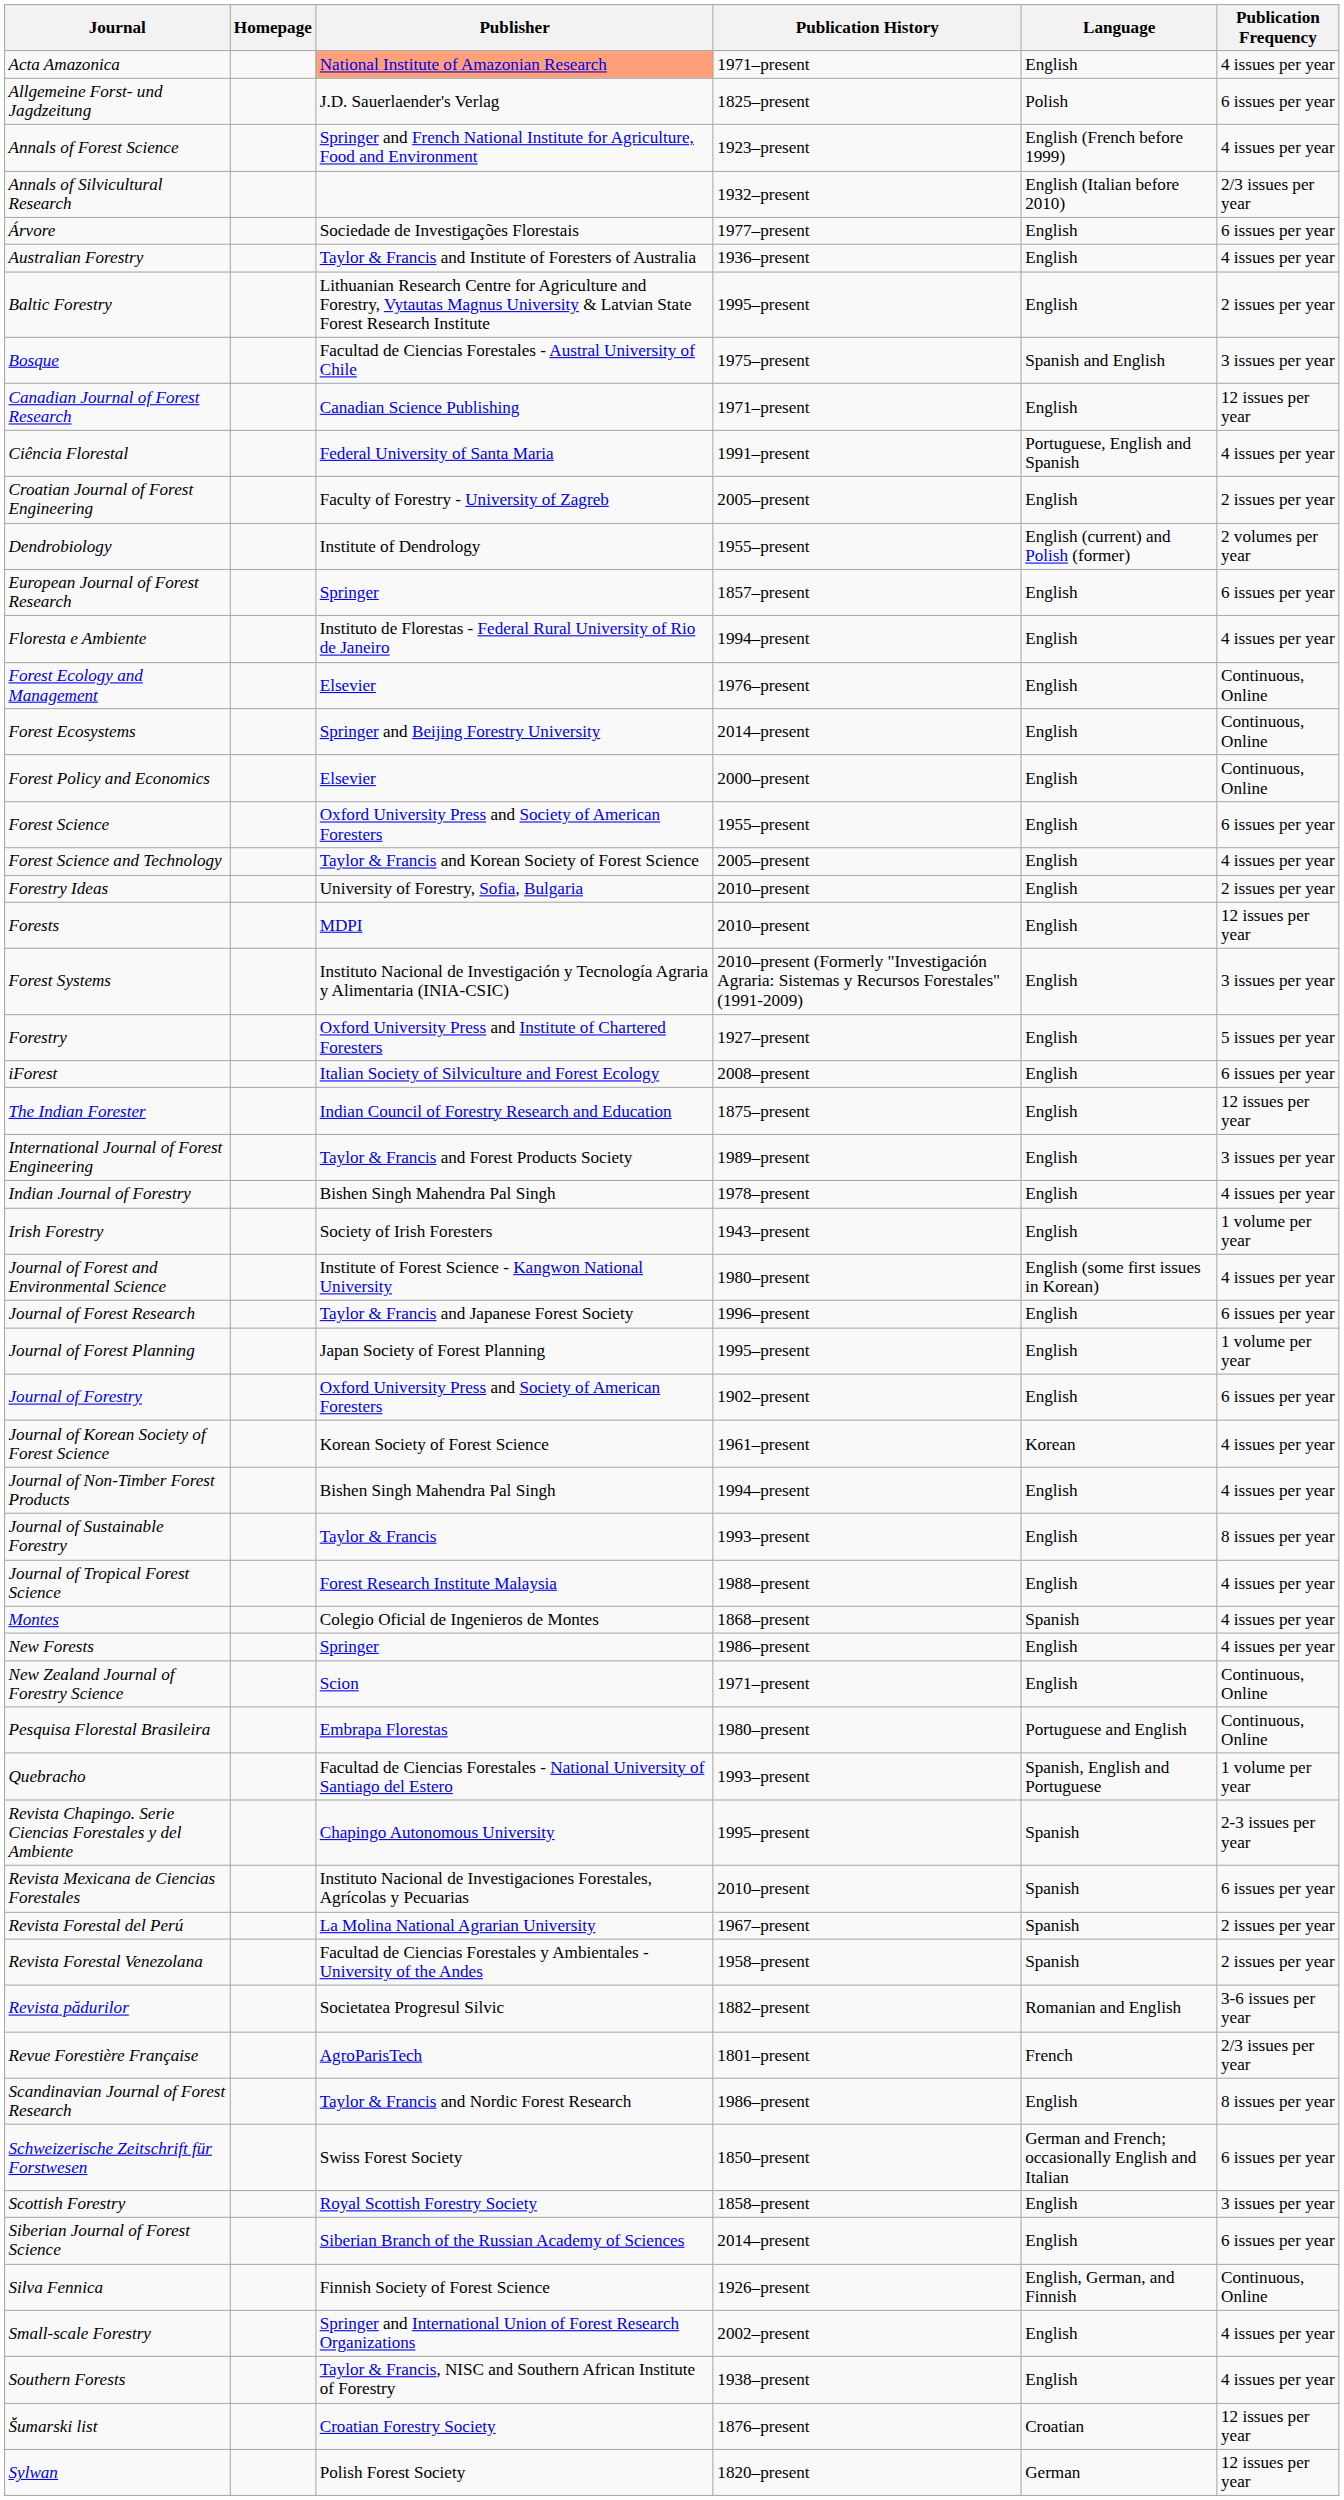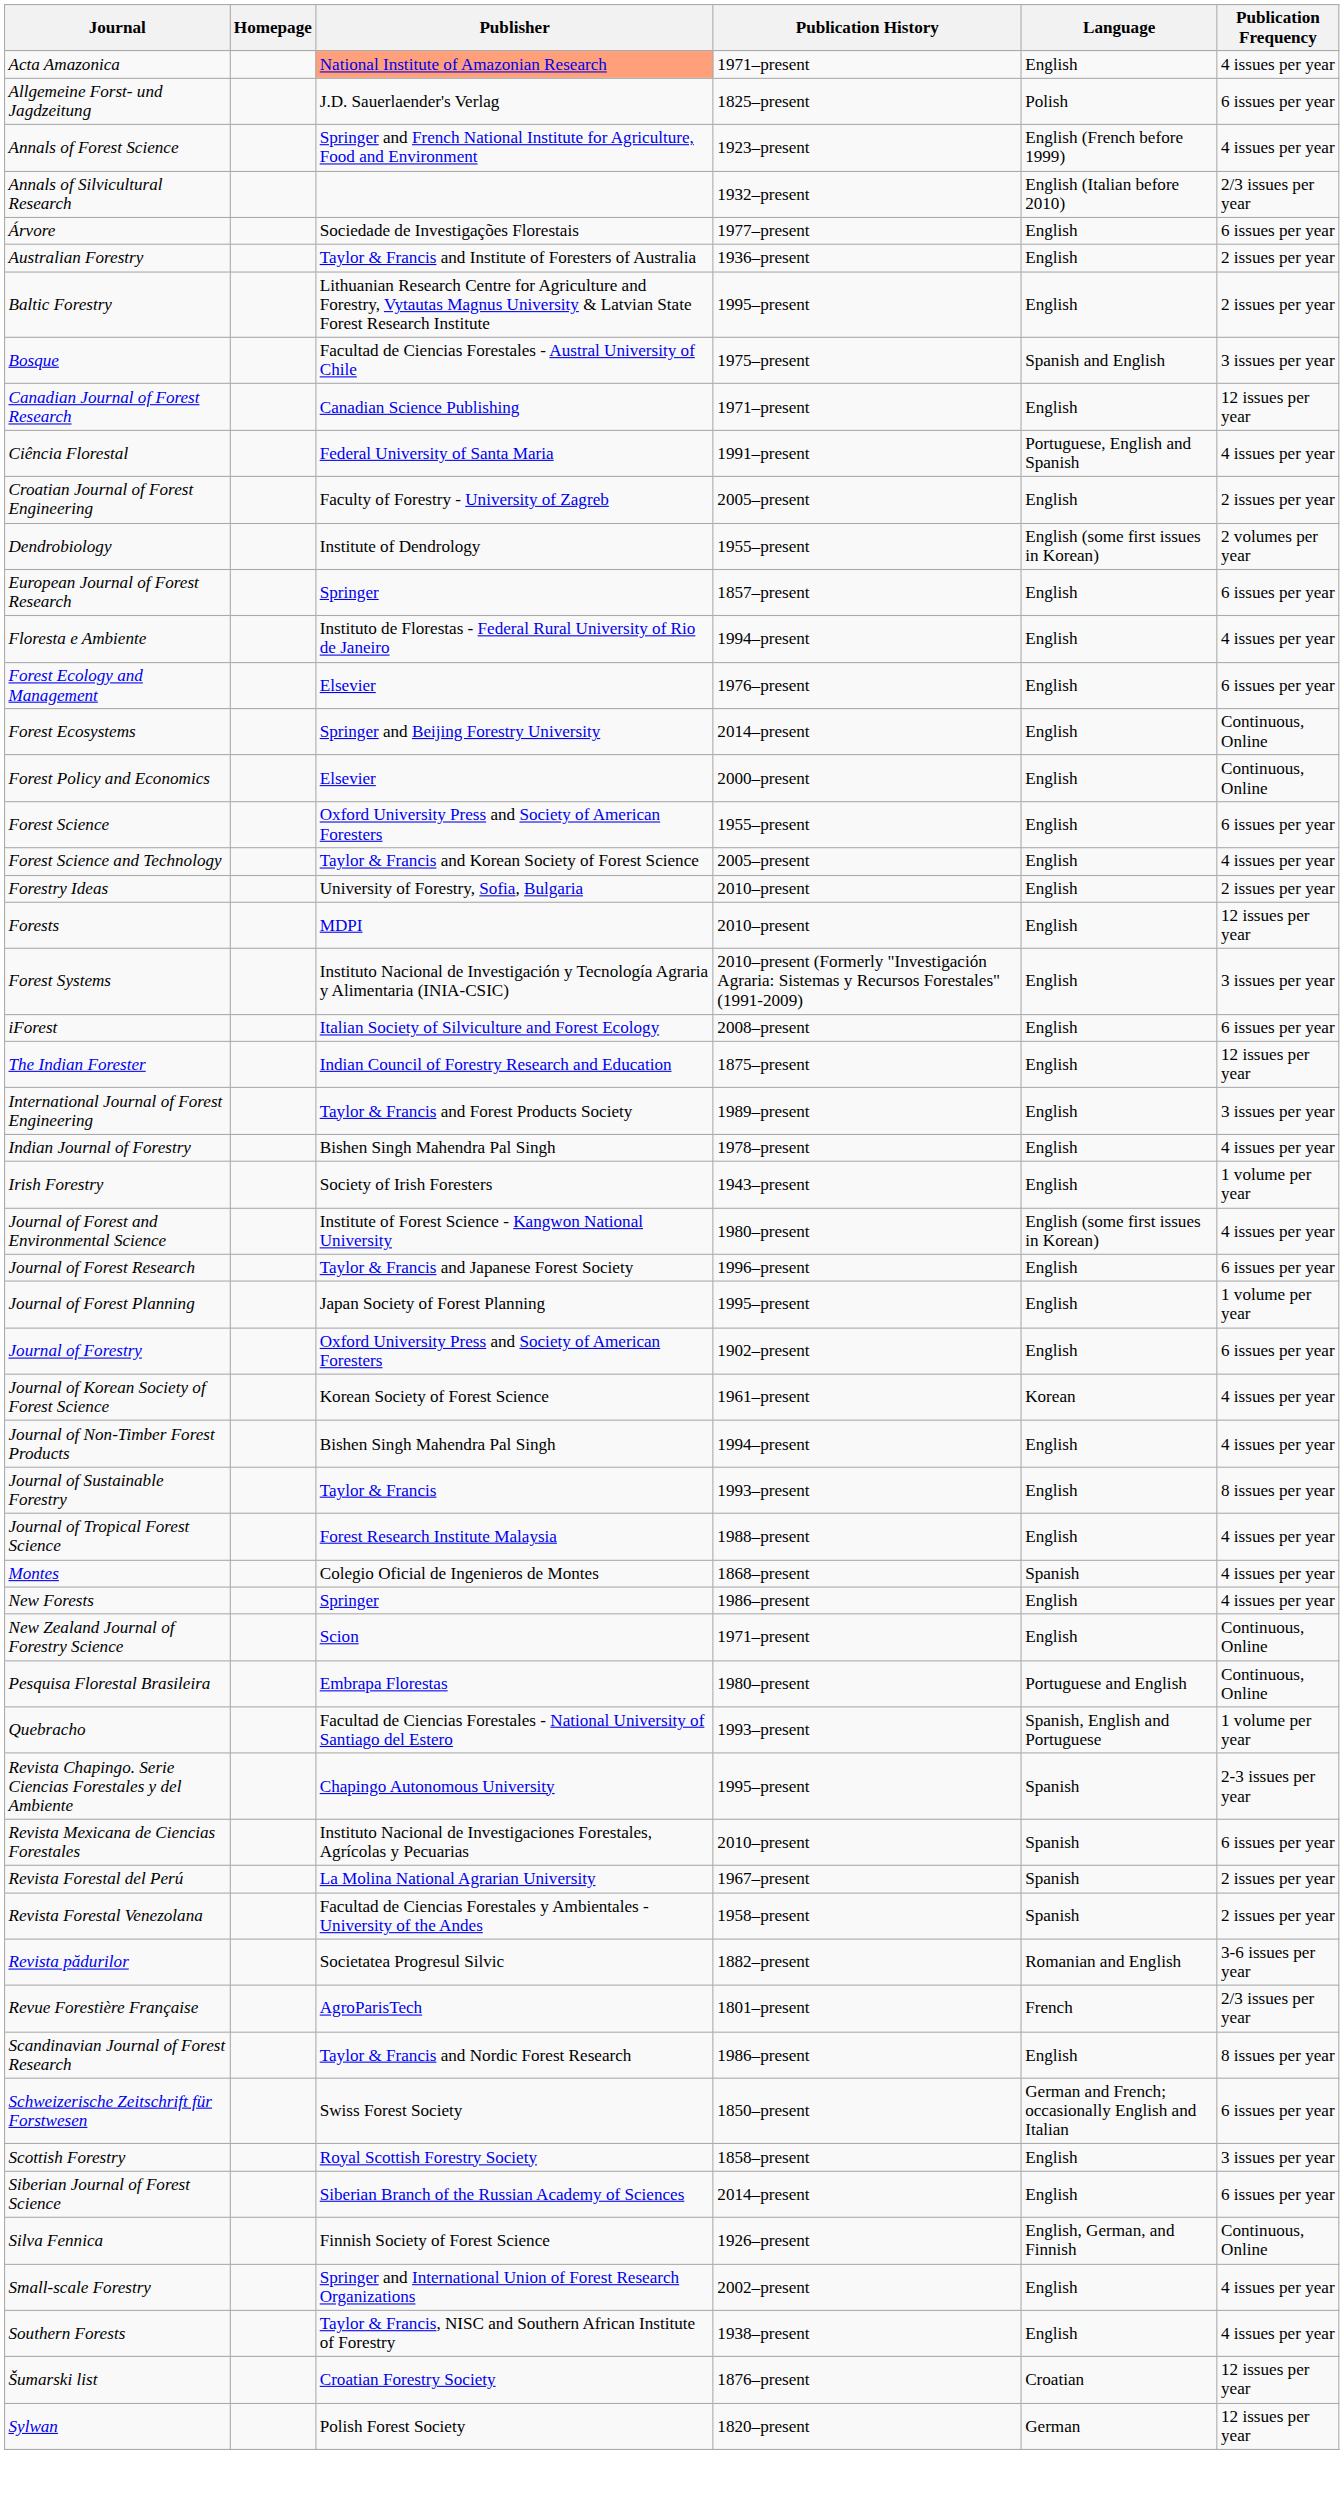Australian Forestry | Publication Frequency: 4 issues per year -> 2 issues per year
Dendrobiology | Language: English (current) and Polish (former) -> English (some first issues in Korean)
Forest Ecology and Management | Publication Frequency: Continuous, Online -> 6 issues per year
- row: Forestry | Oxford University Press and Institute of Chartered Foresters | 1927–present | English | 5 issues per year
